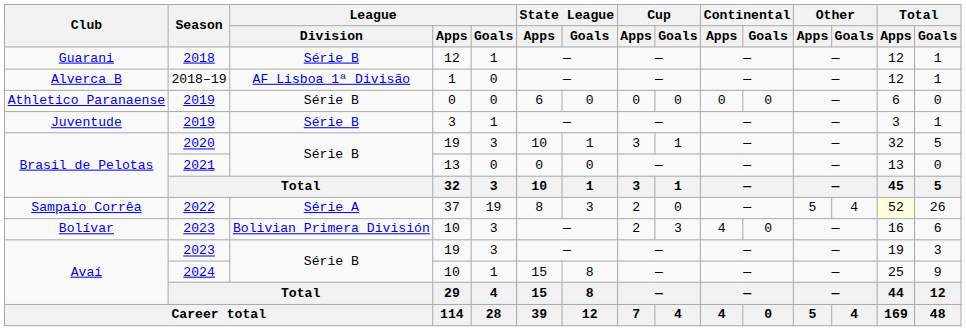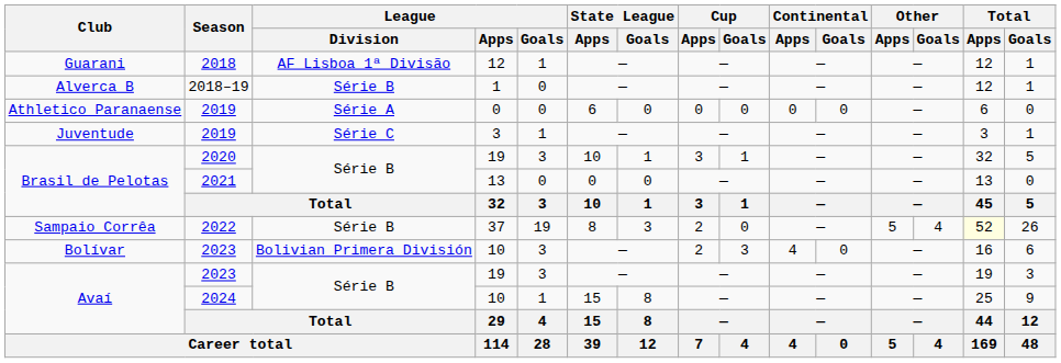Guarani | League / Division: Série B -> AF Lisboa 1ª Divisão
Alverca B | League / Division: AF Lisboa 1ª Divisão -> Série B
Athletico Paranaense | League / Division: Série B -> Série A
Juventude | League / Division: Série B -> Série C
Sampaio Corrêa | League / Division: Série A -> Série B
